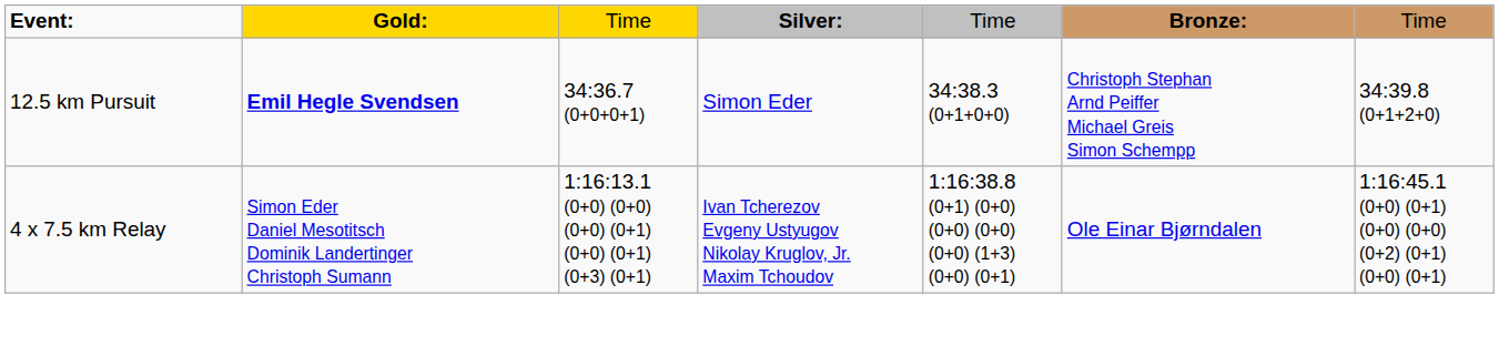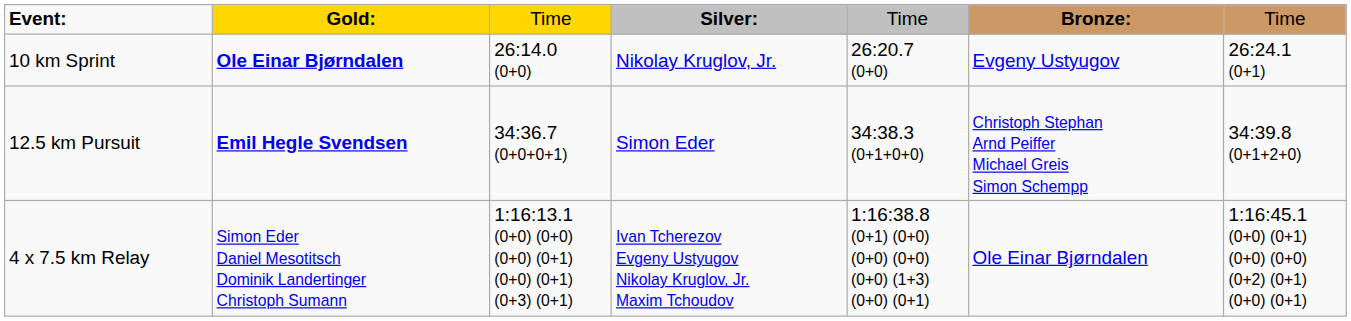+ row: 10 km Sprint | Ole Einar Bjørndalen | 26:14.0 (0+0) | Nikolay Kruglov, Jr. | 26:20.7 (0+0) | Evgeny Ustyugov | 26:24.1 (0+1)
